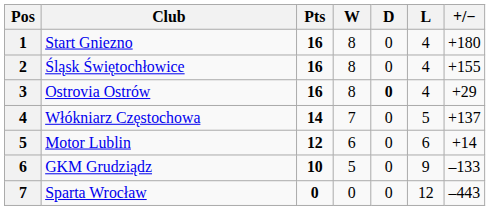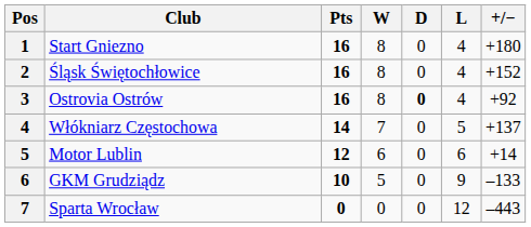Śląsk Świętochłowice | +/−: +155 -> +152
Ostrovia Ostrów | +/−: +29 -> +92
